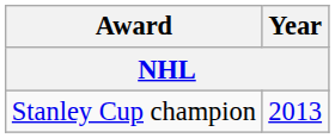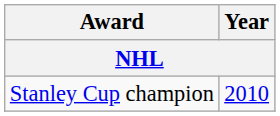Stanley Cup champion | Year: 2013 -> 2010
